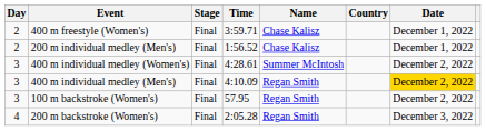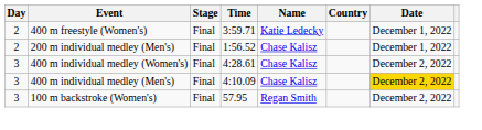400 m freestyle (Women's) | Name: Chase Kalisz -> Katie Ledecky
400 m individual medley (Women's) | Name: Summer McIntosh -> Chase Kalisz
400 m individual medley (Men's) | Name: Regan Smith -> Chase Kalisz
- row: 4 | 200 m backstroke (Women's) | Final | 2:05.28 | Regan Smith | December 3, 2022
